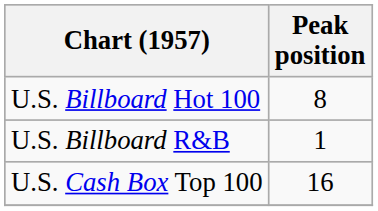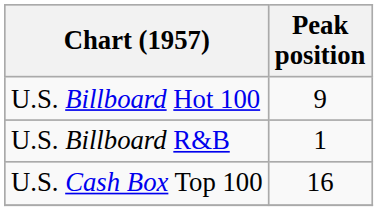U.S. Billboard Hot 100 | Peak position: 8 -> 9
